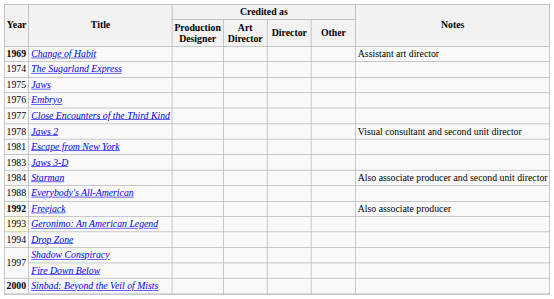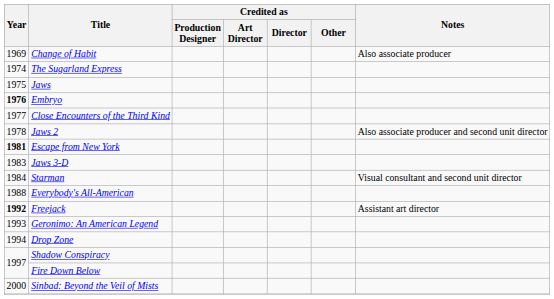Change of Habit | Year: bold -> normal
Change of Habit | Notes: Assistant art director -> Also associate producer
Embryo | Year: normal -> bold
Jaws 2 | Notes: Visual consultant and second unit director -> Also associate producer and second unit director
Escape from New York | Year: normal -> bold
Starman | Notes: Also associate producer and second unit director -> Visual consultant and second unit director
Freejack | Notes: Also associate producer -> Assistant art director
Geronimo: An American Legend | Year: lightyellow background -> no background
Sinbad: Beyond the Veil of Mists | Year: bold -> normal
